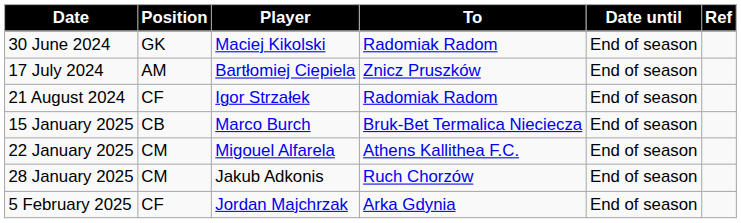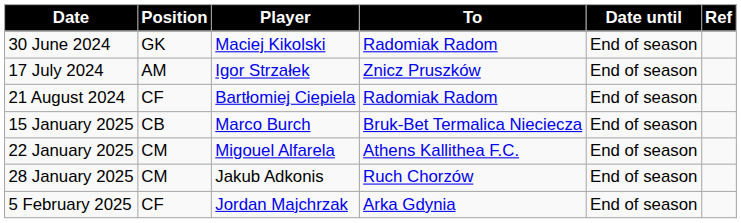17 July 2024 | Player: Bartłomiej Ciepiela -> Igor Strzałek
21 August 2024 | Player: Igor Strzałek -> Bartłomiej Ciepiela
